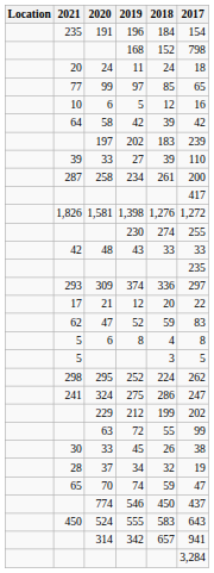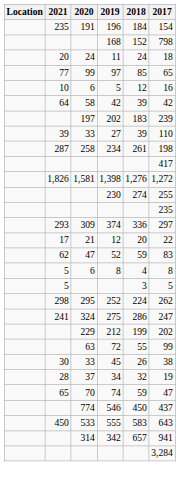234 | 2017: 200 -> 198
- row: 42 | 48 | 43 | 33 | 33
555 | 2020: 524 -> 533
